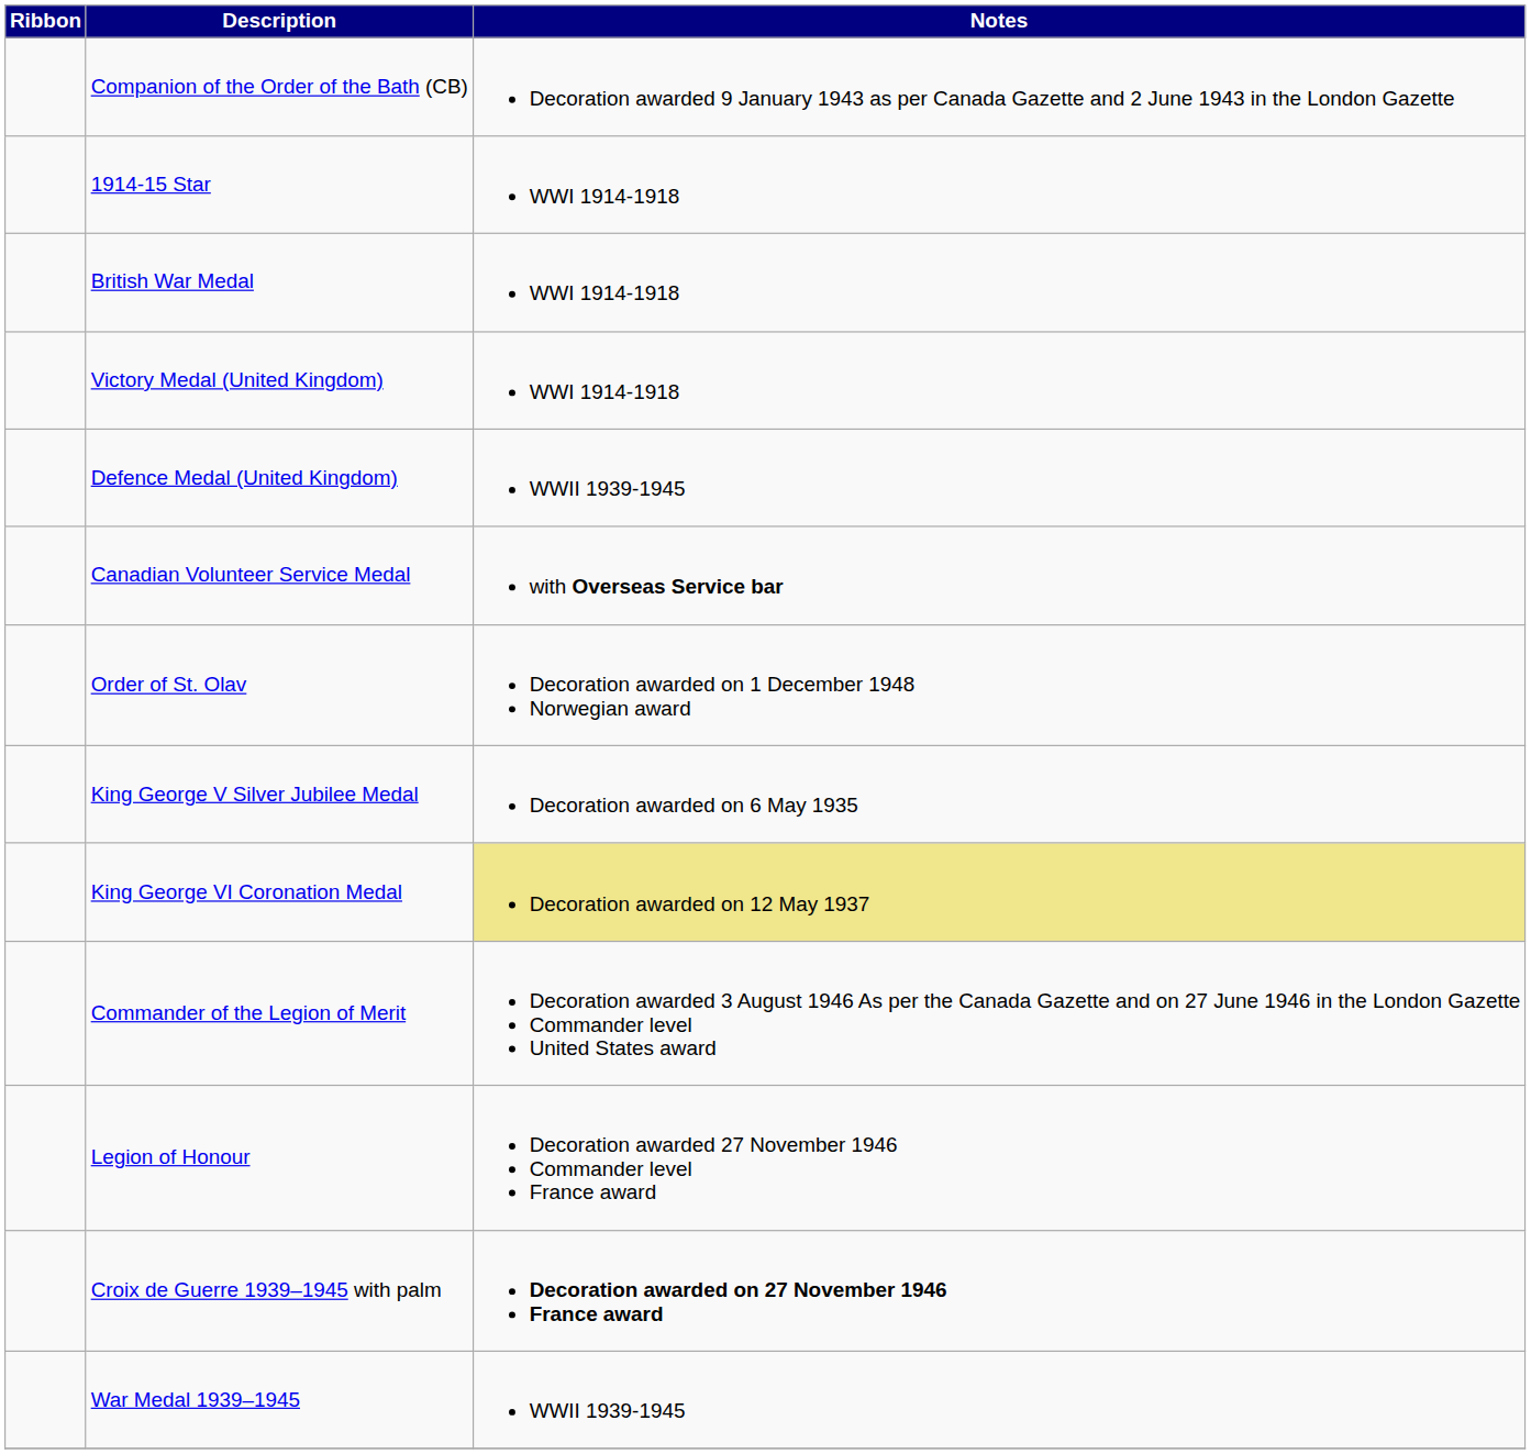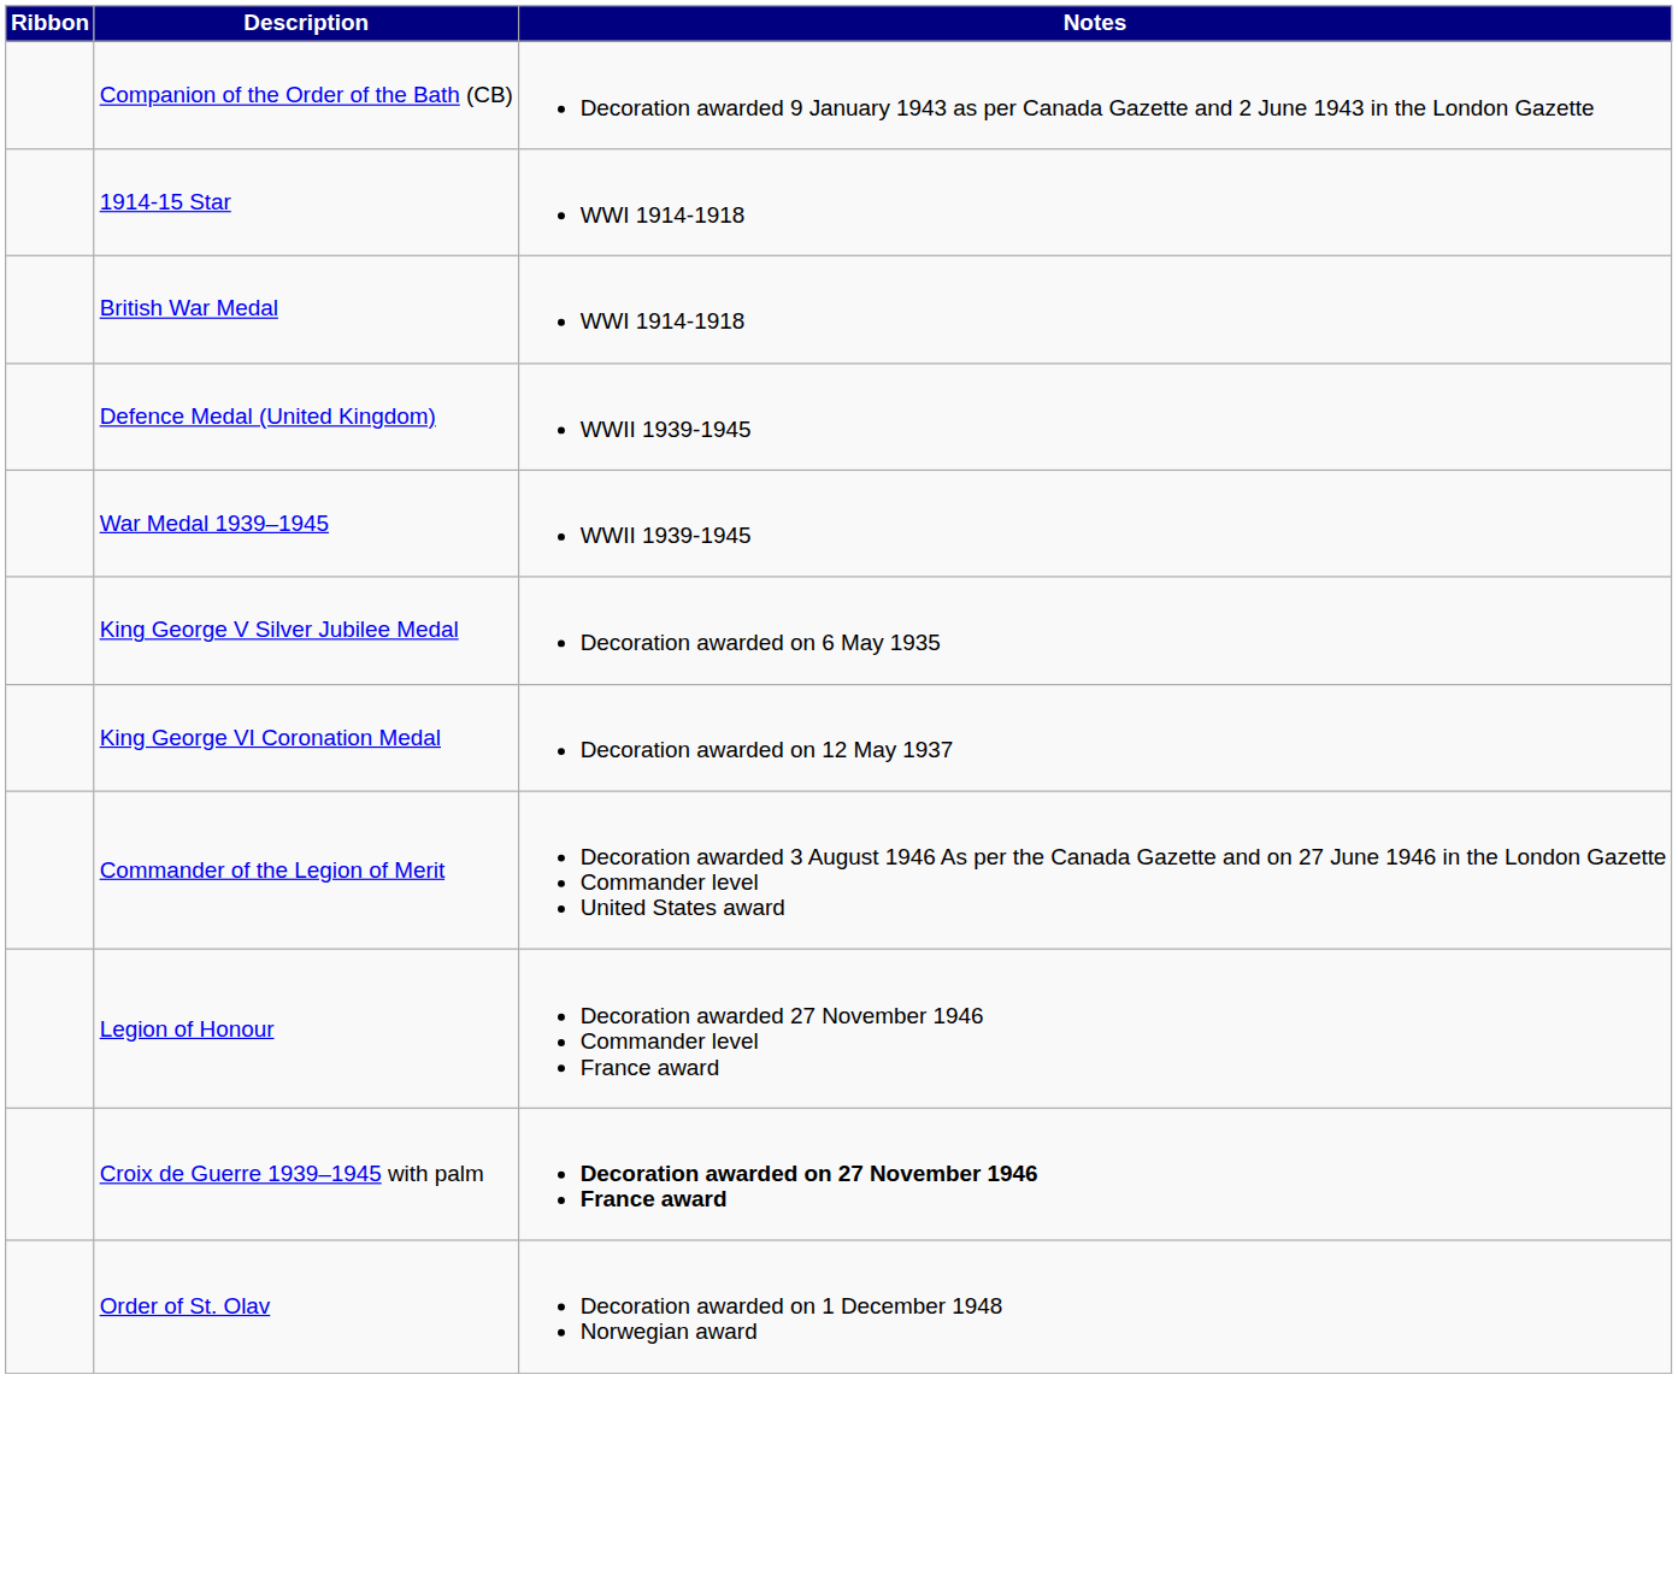- row: Victory Medal (United Kingdom) | WWI 1914-1918
- row: Canadian Volunteer Service Medal | with Overseas Service bar
rows swapped: War Medal 1939–1945 <-> Order of St. Olav
King George VI Coronation Medal | Notes: khaki background -> no background
